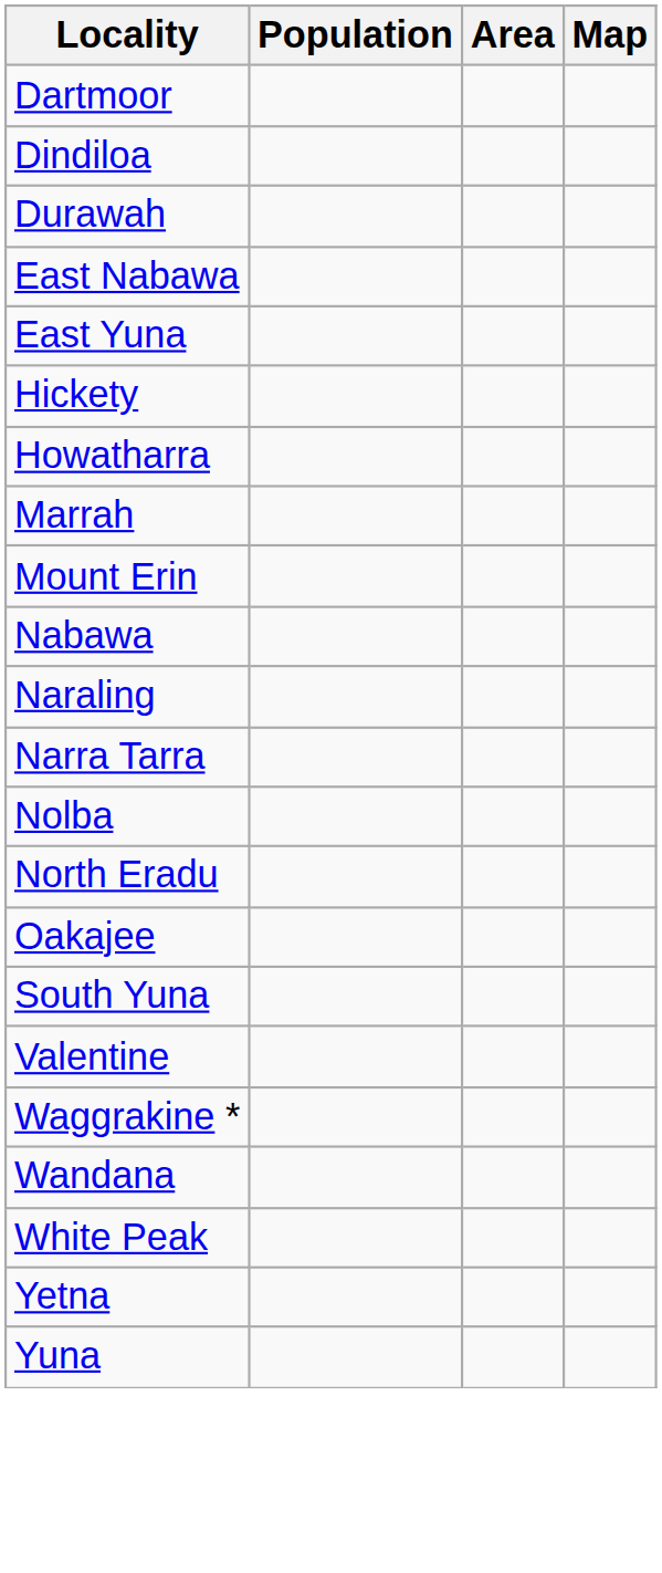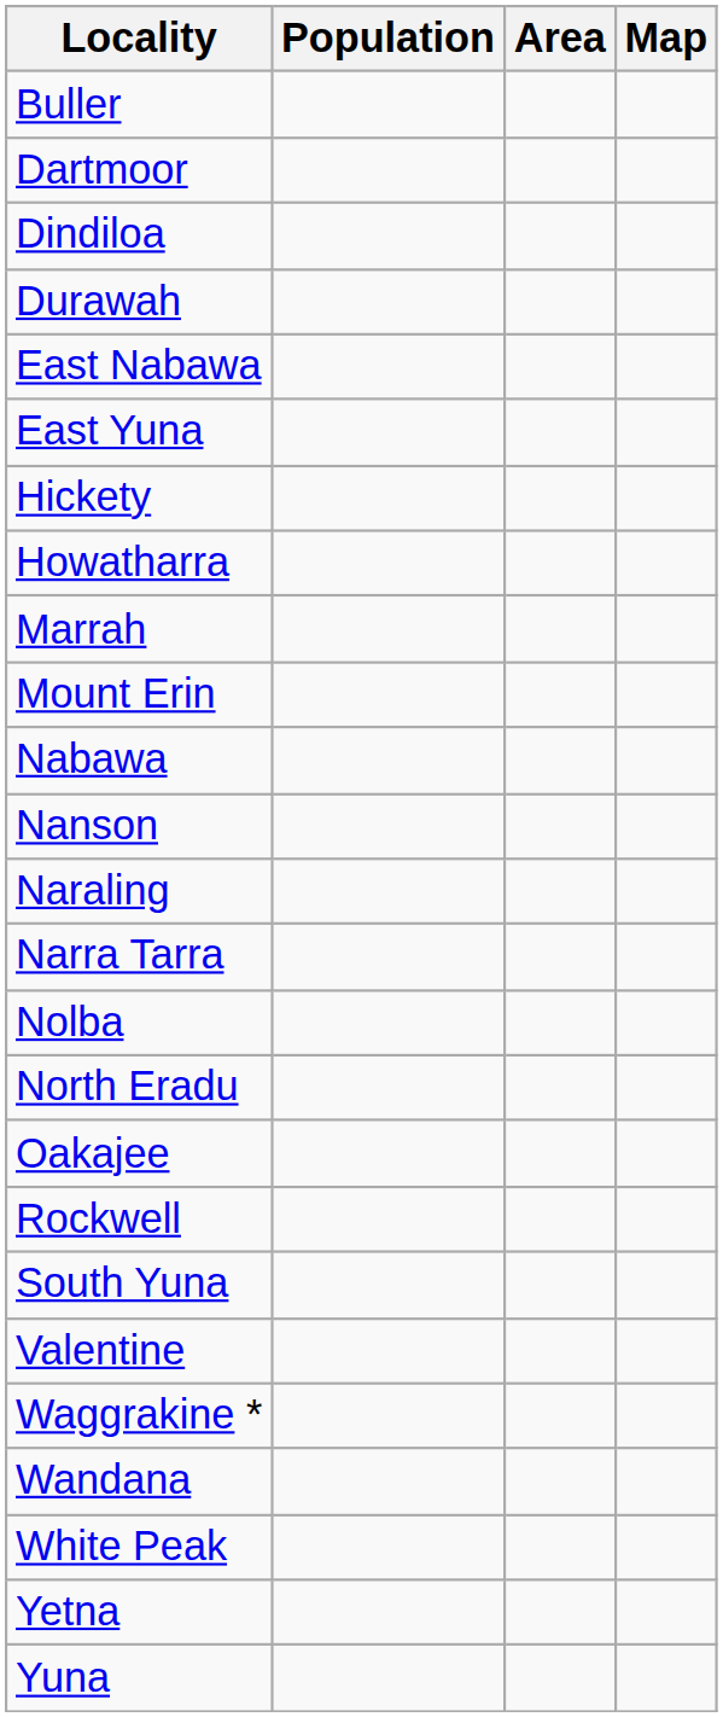+ row: Buller
+ row: Nanson
+ row: Rockwell
